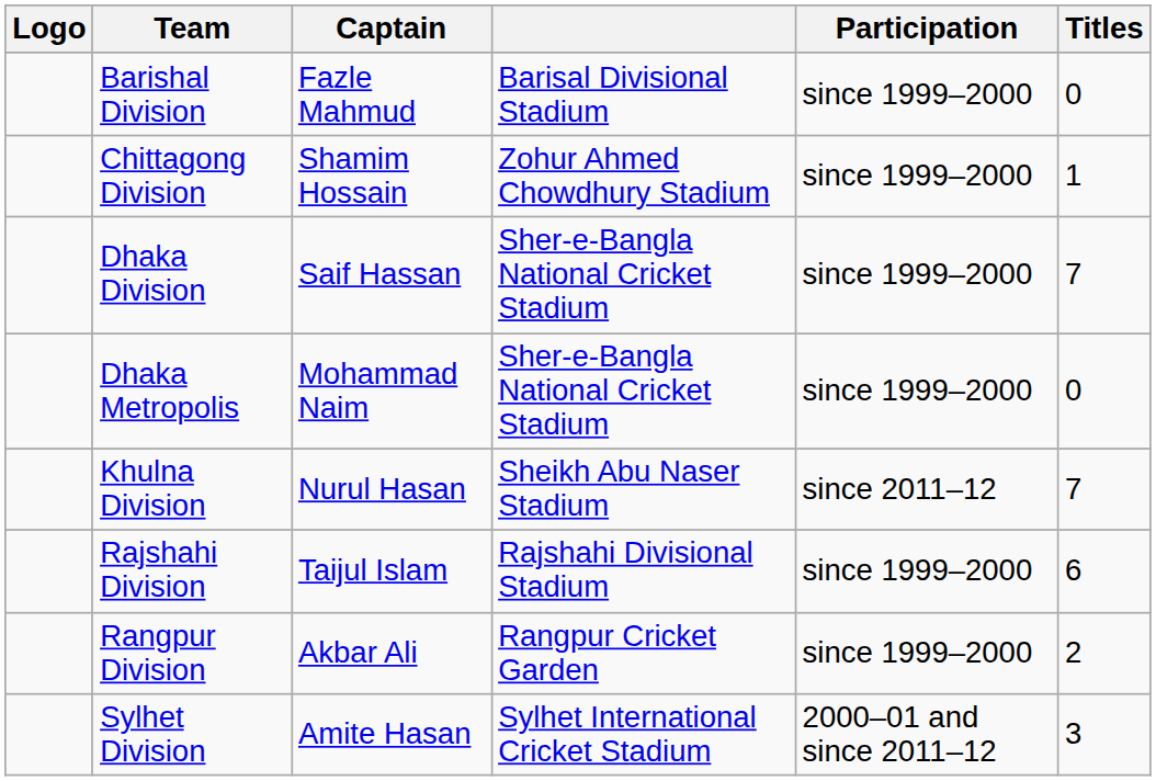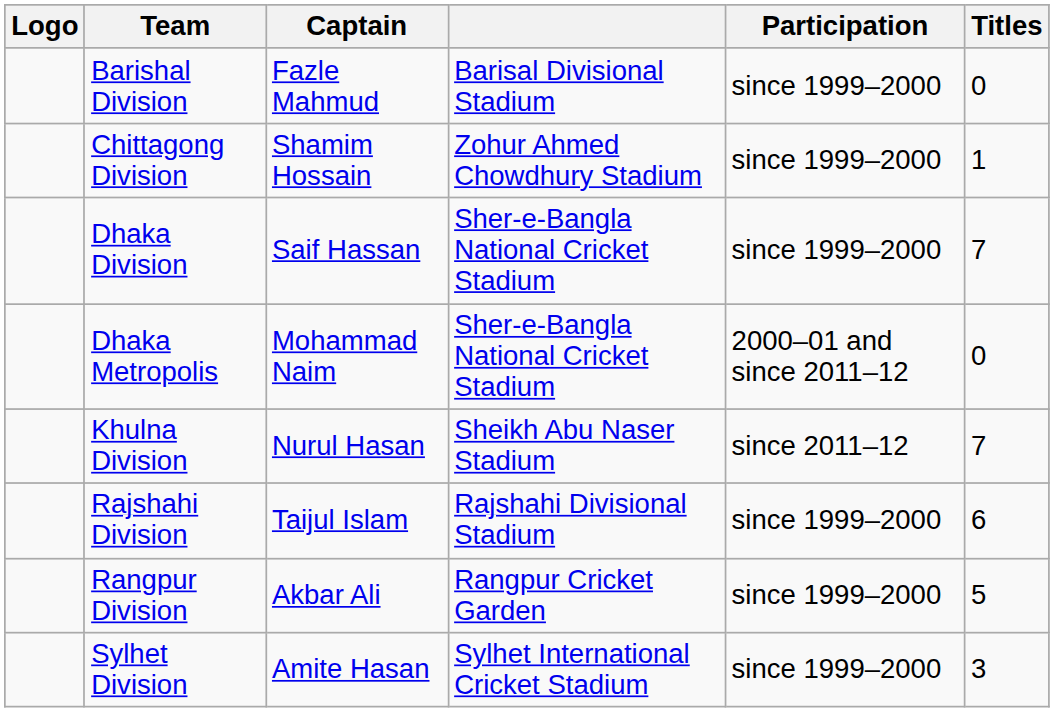Dhaka Metropolis | Participation: since 1999–2000 -> 2000–01 and since 2011–12
Rangpur Division | Titles: 2 -> 5
Sylhet Division | Participation: 2000–01 and since 2011–12 -> since 1999–2000
